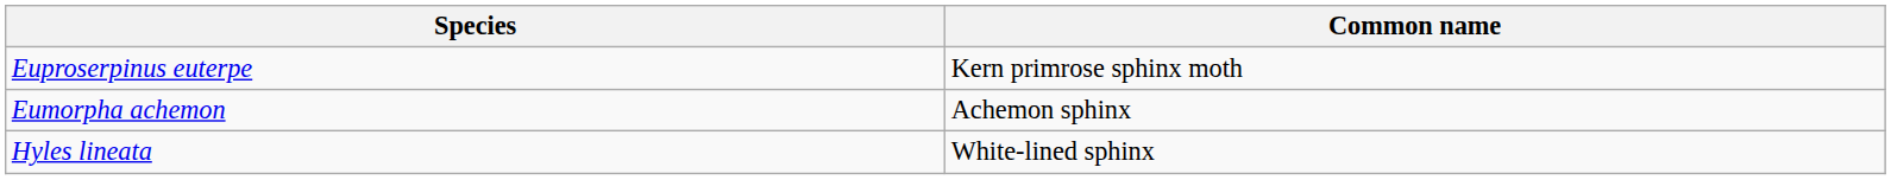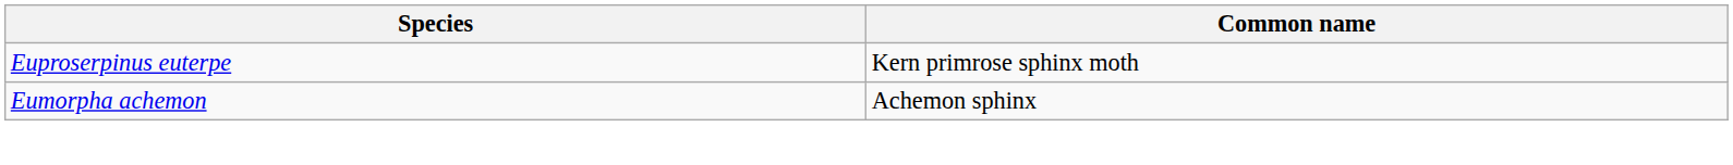- row: Hyles lineata | White-lined sphinx
